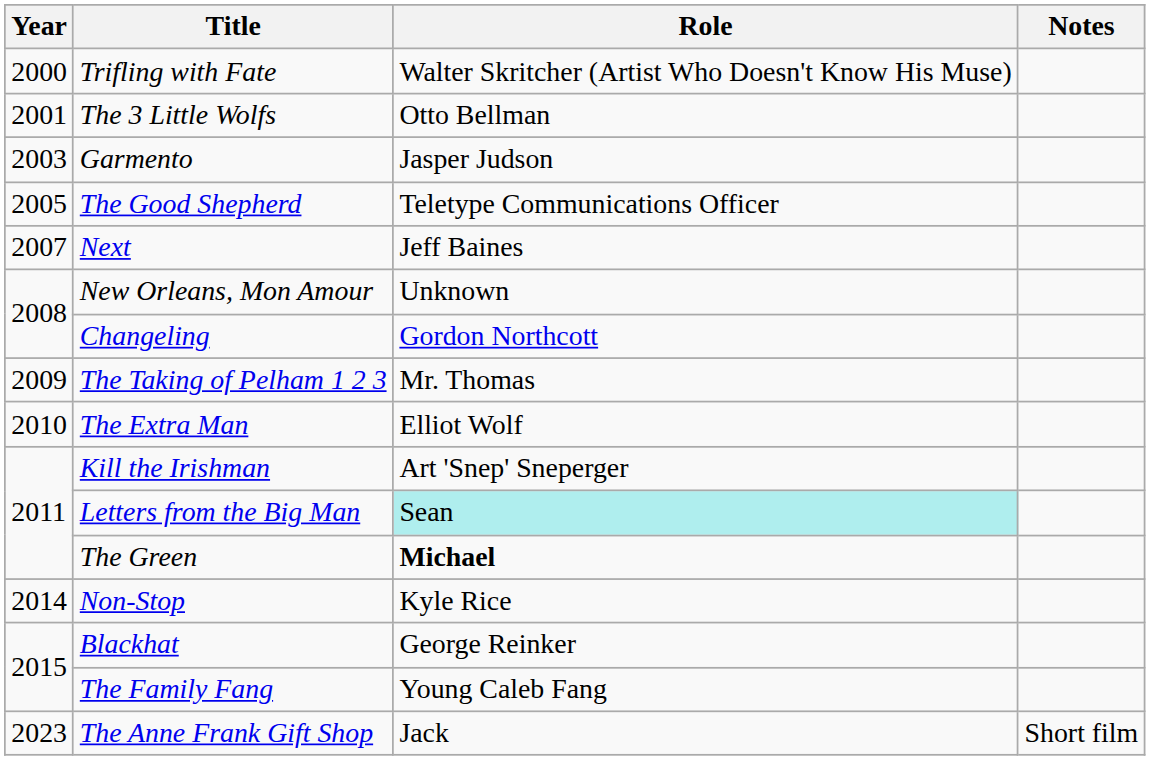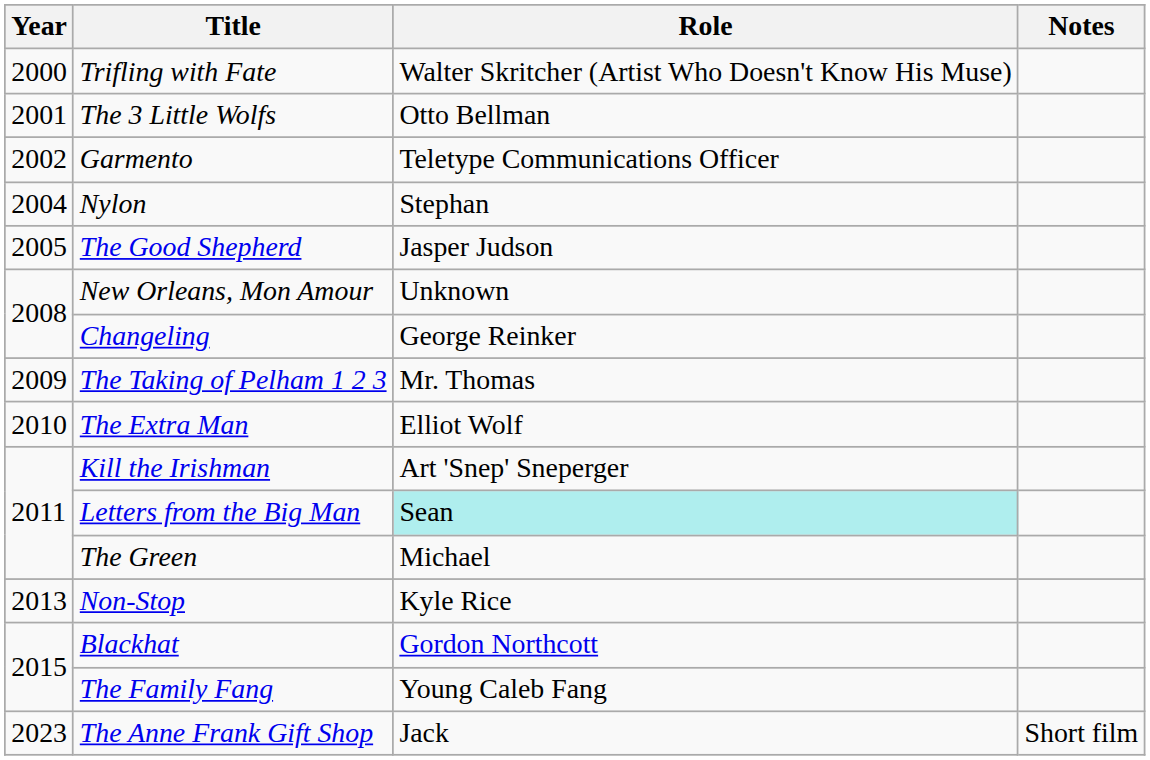Garmento | Year: 2003 -> 2002
Garmento | Role: Jasper Judson -> Teletype Communications Officer
+ row: 2004 | Nylon | Stephan
The Good Shepherd | Role: Teletype Communications Officer -> Jasper Judson
- row: 2007 | Next | Jeff Baines
Changeling | Role: Gordon Northcott -> George Reinker
The Green | Role: bold -> normal
Non-Stop | Year: 2014 -> 2013
Blackhat | Role: George Reinker -> Gordon Northcott
